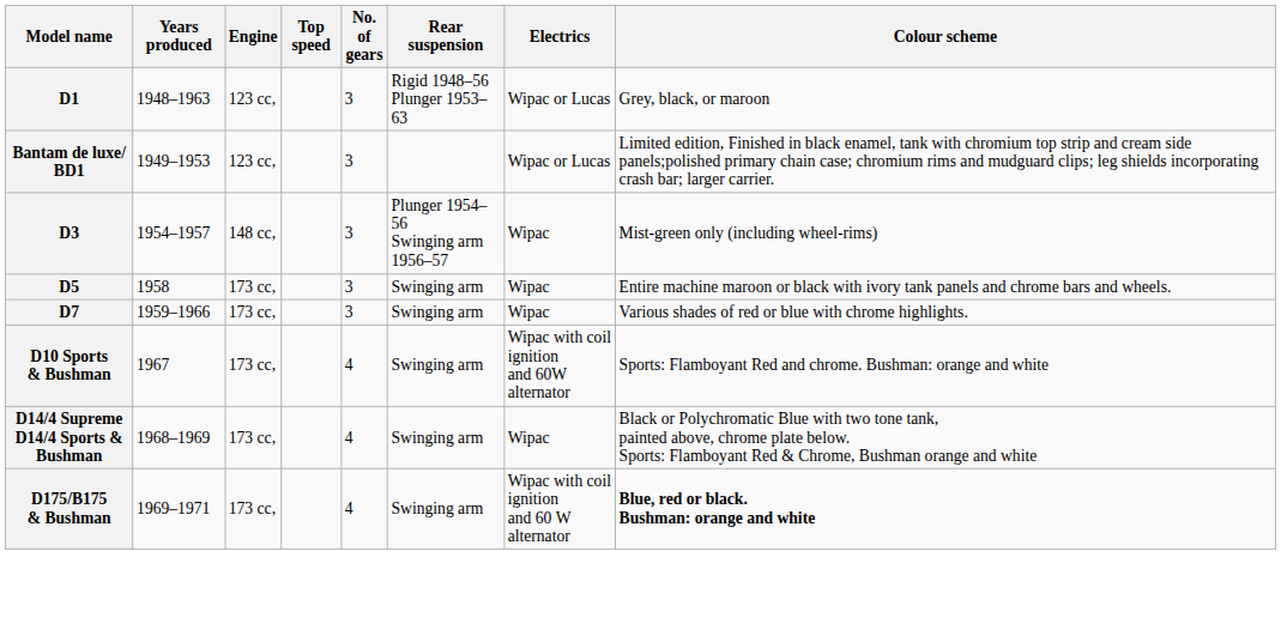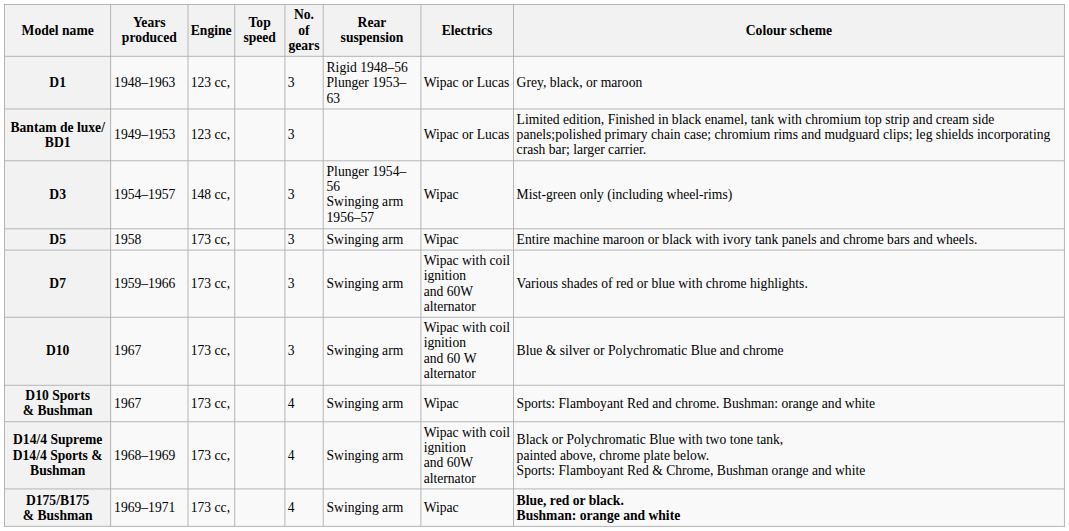D7 | Electrics: Wipac -> Wipac with coil ignition and 60W alternator
+ row: D10 | 1967 | 173 cc, | 3 | Swinging arm | Wipac with coil ignition and 60 W alternator | Blue & silver or Polychromatic Blue and chrome
D10 Sports & Bushman | Electrics: Wipac with coil ignition and 60W alternator -> Wipac
D14/4 Supreme D14/4 Sports & Bushman | Electrics: Wipac -> Wipac with coil ignition and 60W alternator
D175/B175 & Bushman | Electrics: Wipac with coil ignition and 60 W alternator -> Wipac
